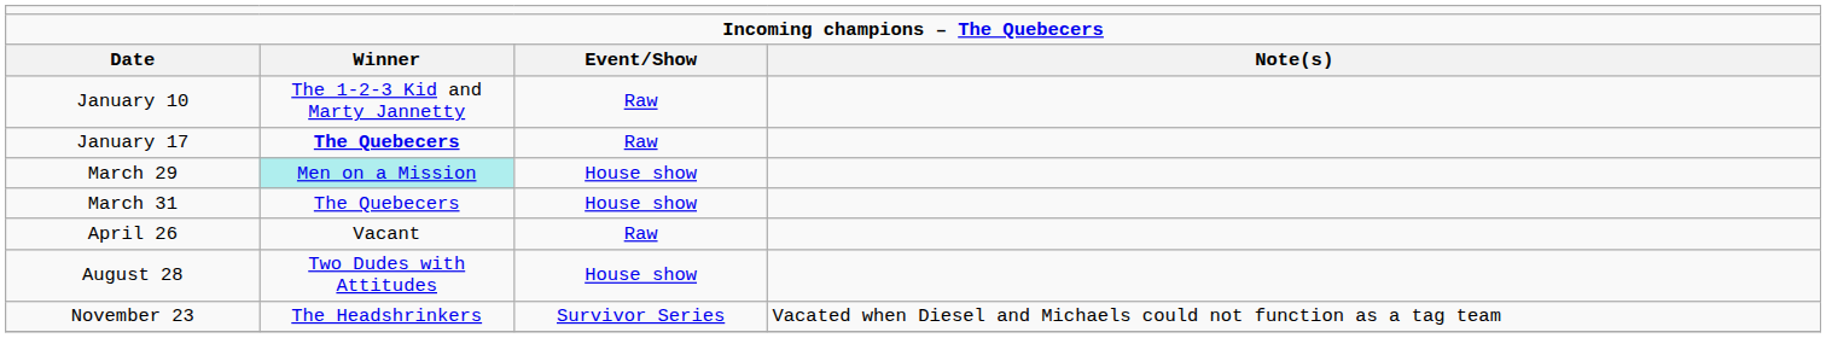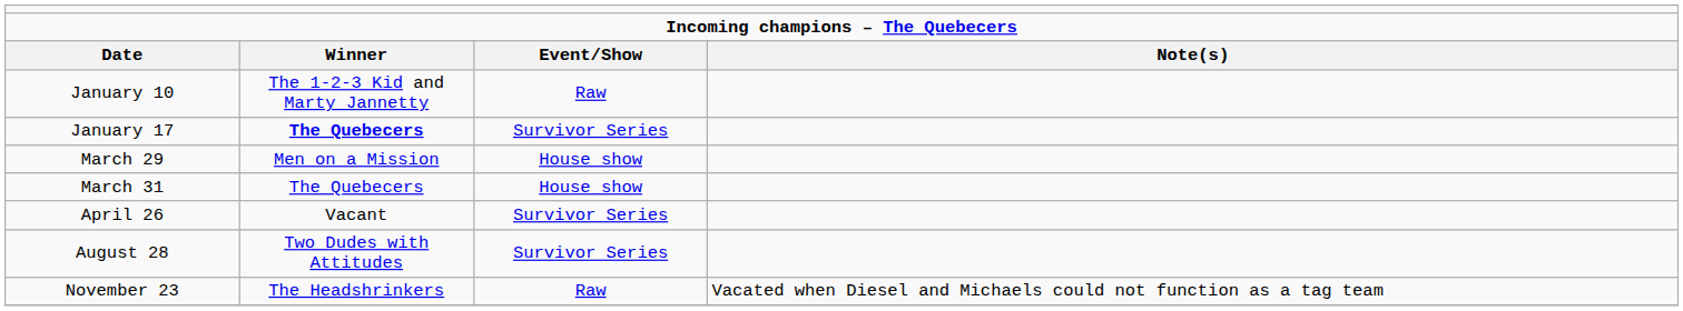January 17 | column 3: Raw -> Survivor Series
March 29 | column 2: paleturquoise background -> no background
April 26 | column 3: Raw -> Survivor Series
August 28 | column 3: House show -> Survivor Series
November 23 | column 3: Survivor Series -> Raw
